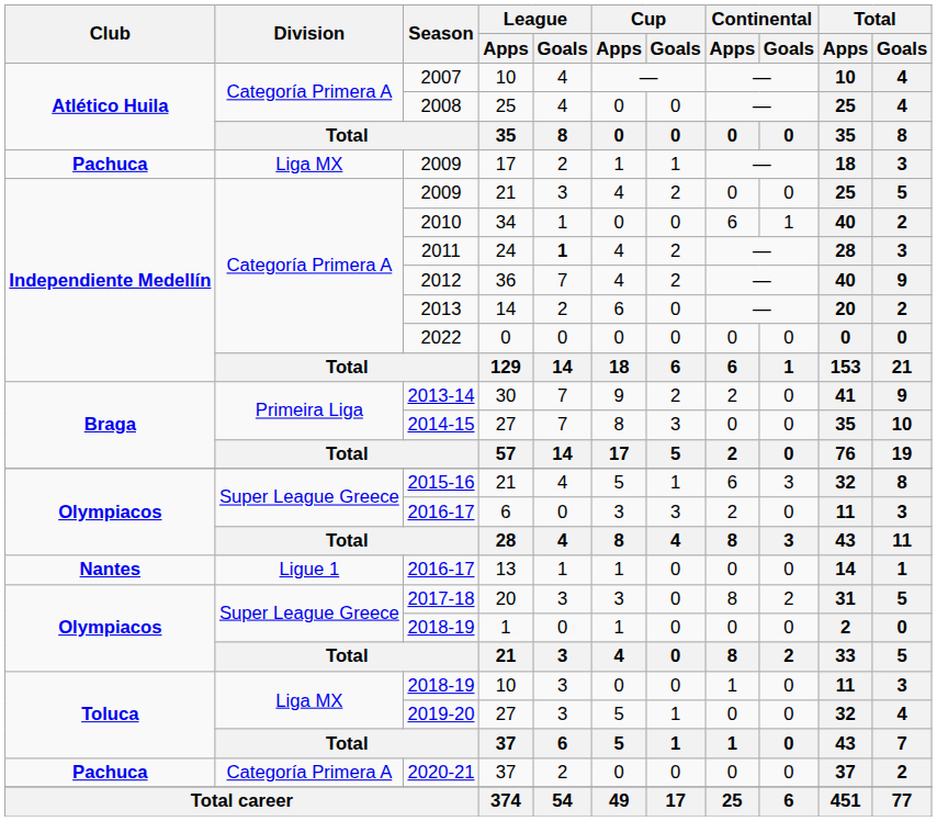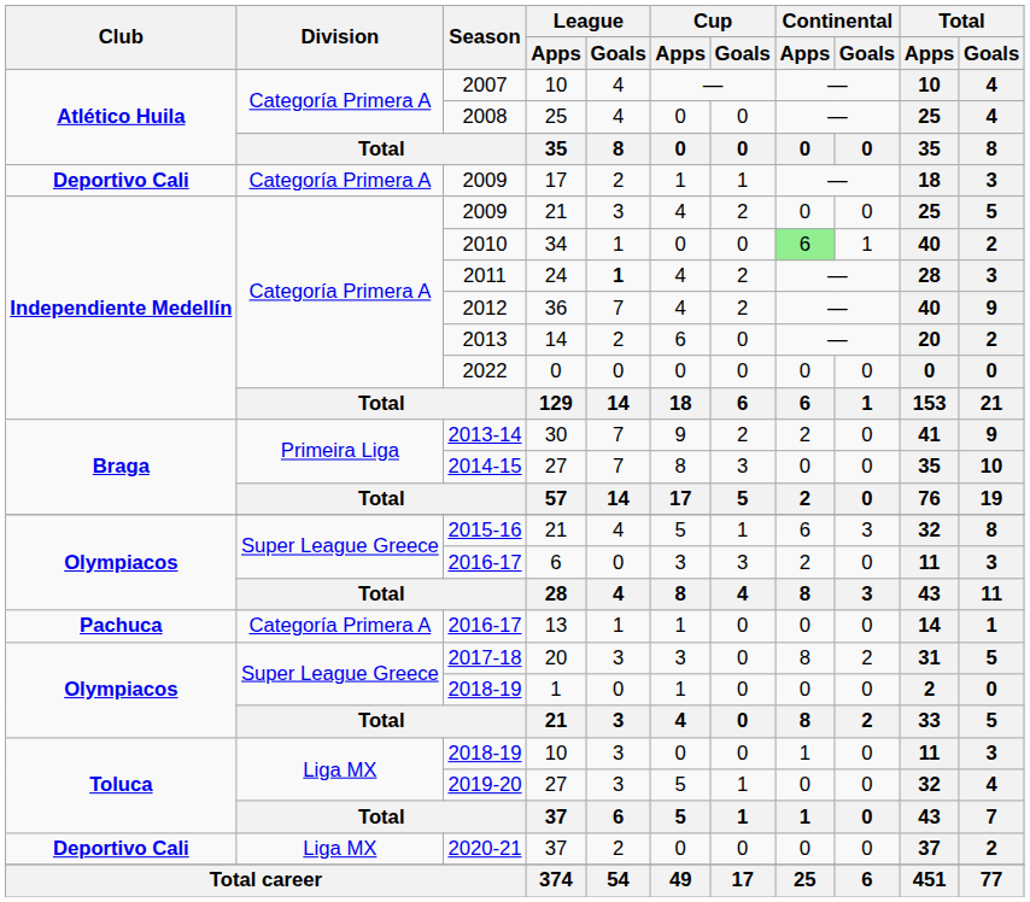2009 / 17 | Club: Pachuca -> Deportivo Cali
2009 / 17 | Division: Liga MX -> Categoría Primera A
2010 | Continental / Apps: no background -> lightgreen background
2016-17 / 13 | Club: Nantes -> Pachuca
2016-17 / 13 | Division: Ligue 1 -> Categoría Primera A
2020-21 | Club: Pachuca -> Deportivo Cali
2020-21 | Division: Categoría Primera A -> Liga MX
